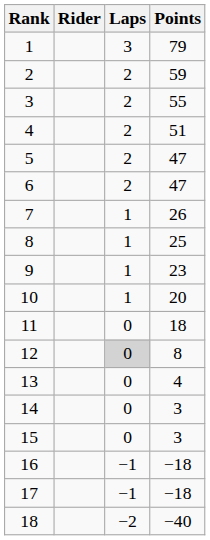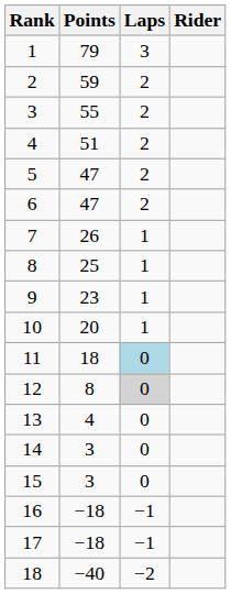columns swapped: Rider <-> Points
11 | Laps: no background -> lightblue background
